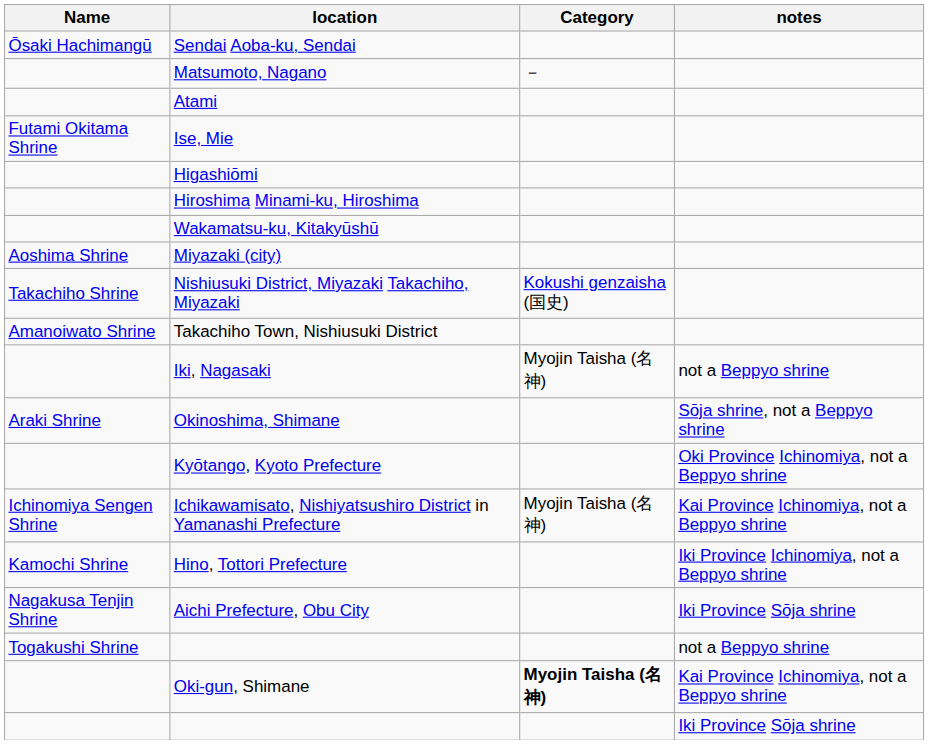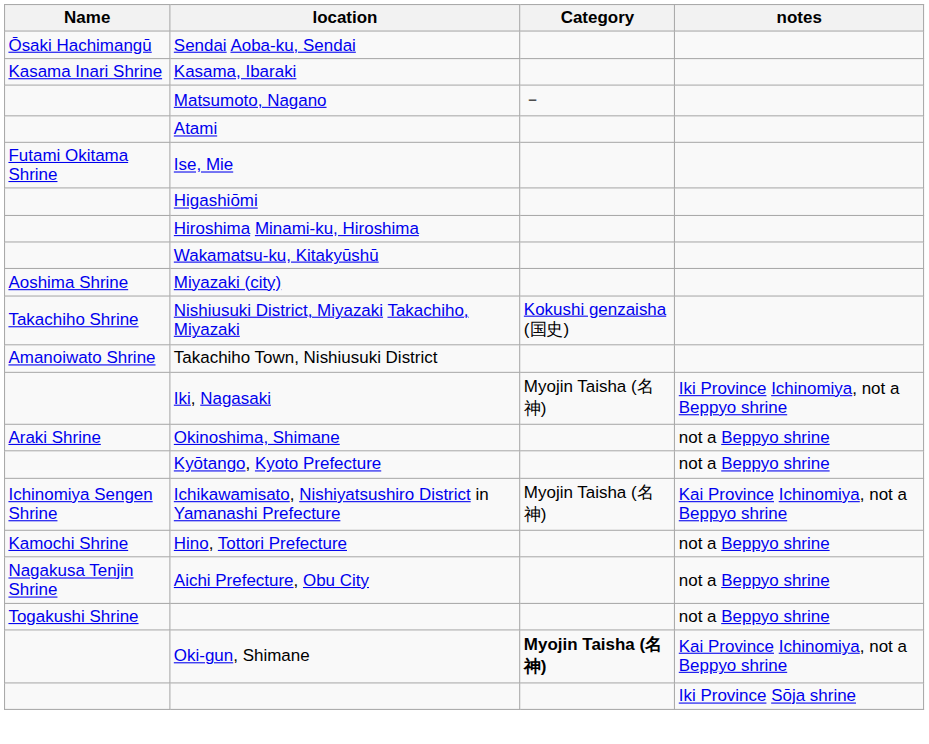+ row: Kasama Inari Shrine | Kasama, Ibaraki
Iki, Nagasaki | notes: not a Beppyo shrine -> Iki Province Ichinomiya, not a Beppyo shrine
Okinoshima, Shimane | notes: Sōja shrine, not a Beppyo shrine -> not a Beppyo shrine
Kyōtango, Kyoto Prefecture | notes: Oki Province Ichinomiya, not a Beppyo shrine -> not a Beppyo shrine
Hino, Tottori Prefecture | notes: Iki Province Ichinomiya, not a Beppyo shrine -> not a Beppyo shrine
Aichi Prefecture, Obu City | notes: Iki Province Sōja shrine -> not a Beppyo shrine
